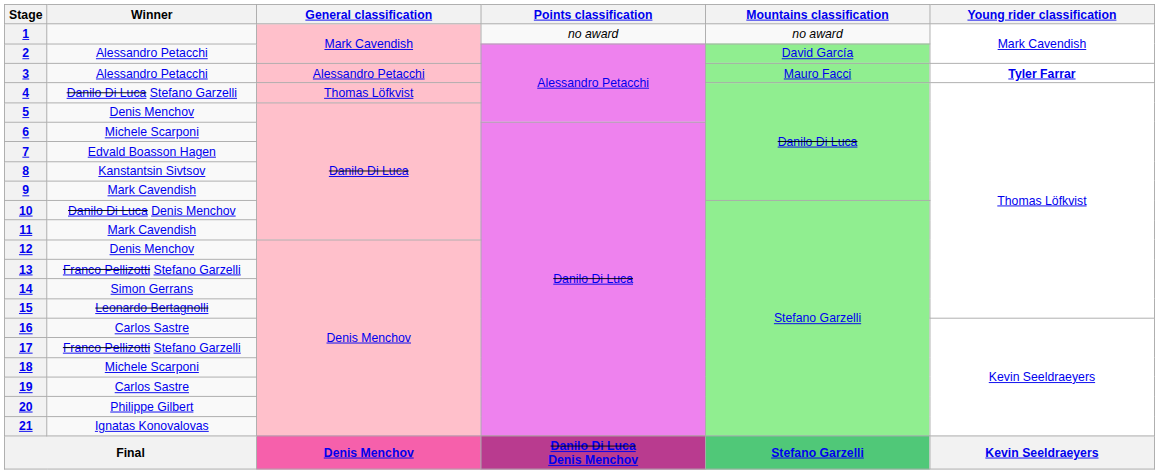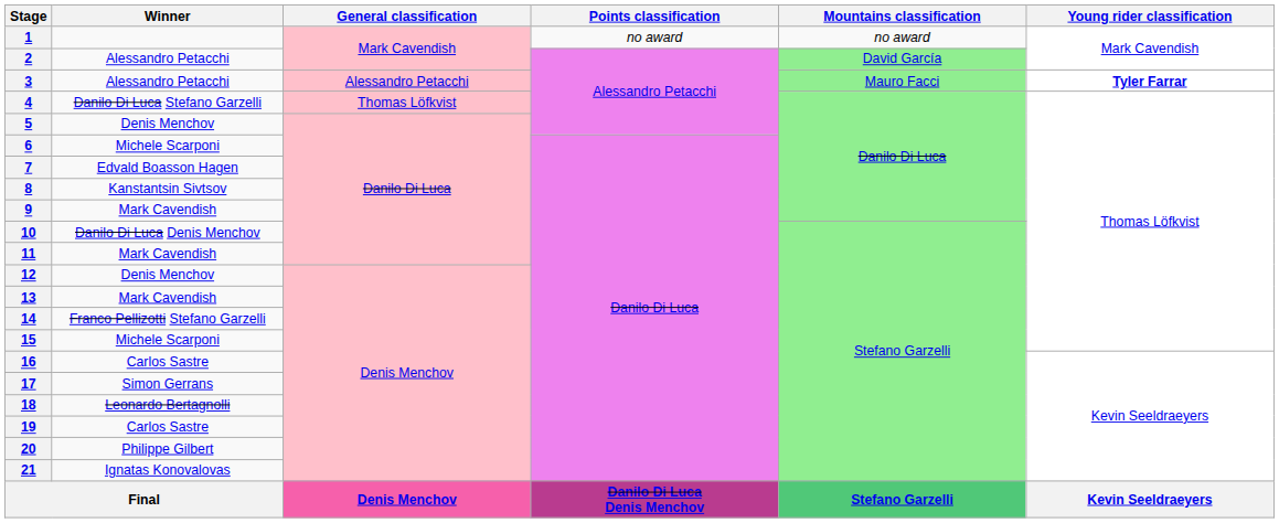13 | Winner: Franco Pellizotti Stefano Garzelli -> Mark Cavendish
14 | Winner: Simon Gerrans -> Franco Pellizotti Stefano Garzelli
15 | Winner: Leonardo Bertagnolli -> Michele Scarponi
17 | Winner: Franco Pellizotti Stefano Garzelli -> Simon Gerrans
18 | Winner: Michele Scarponi -> Leonardo Bertagnolli
